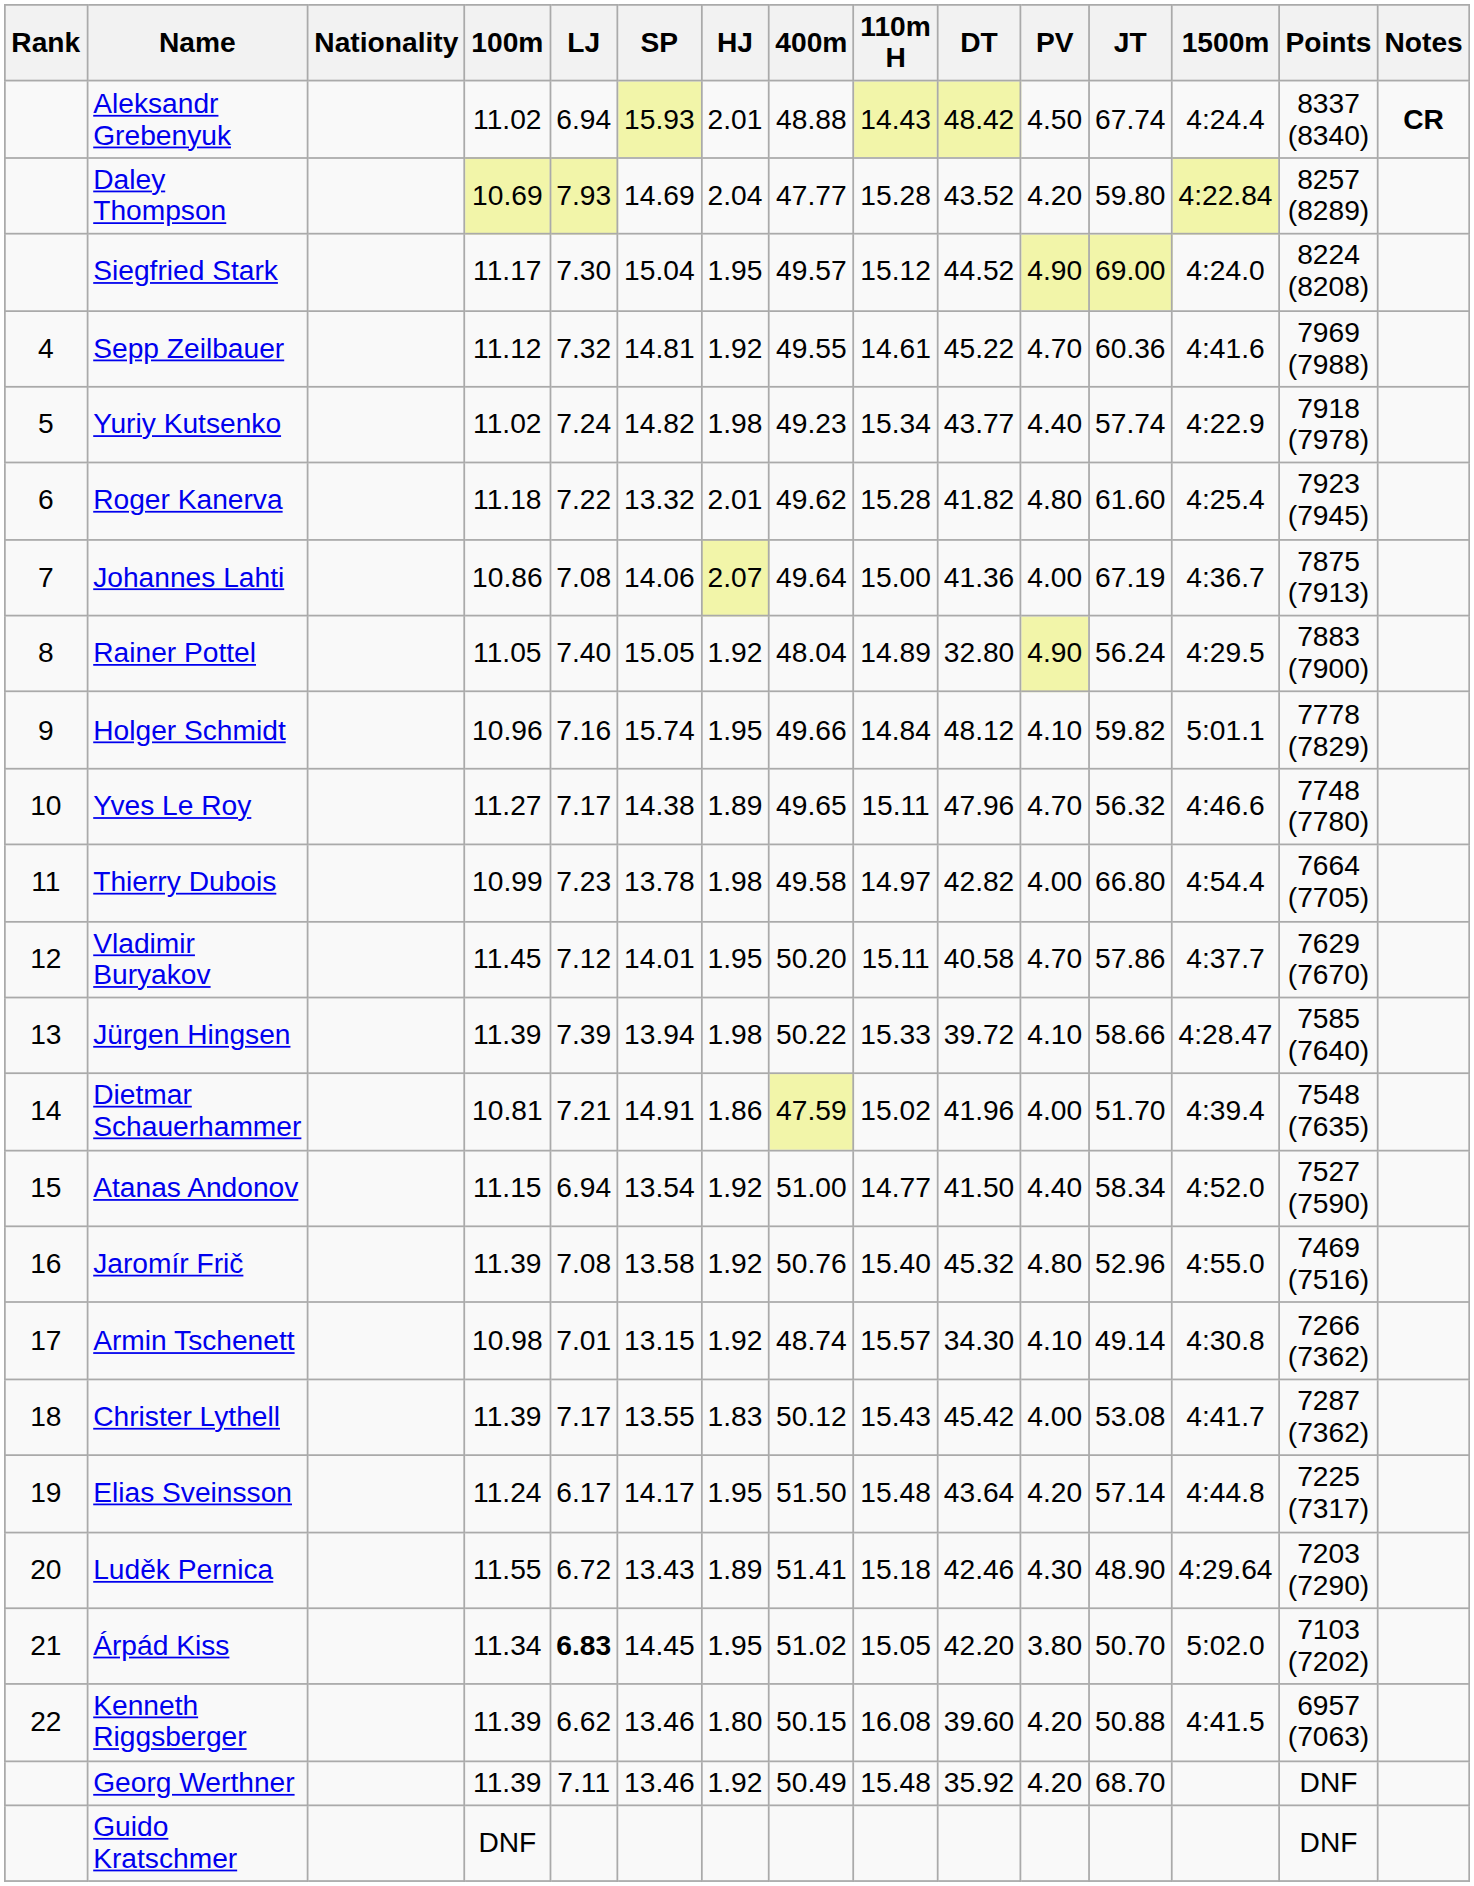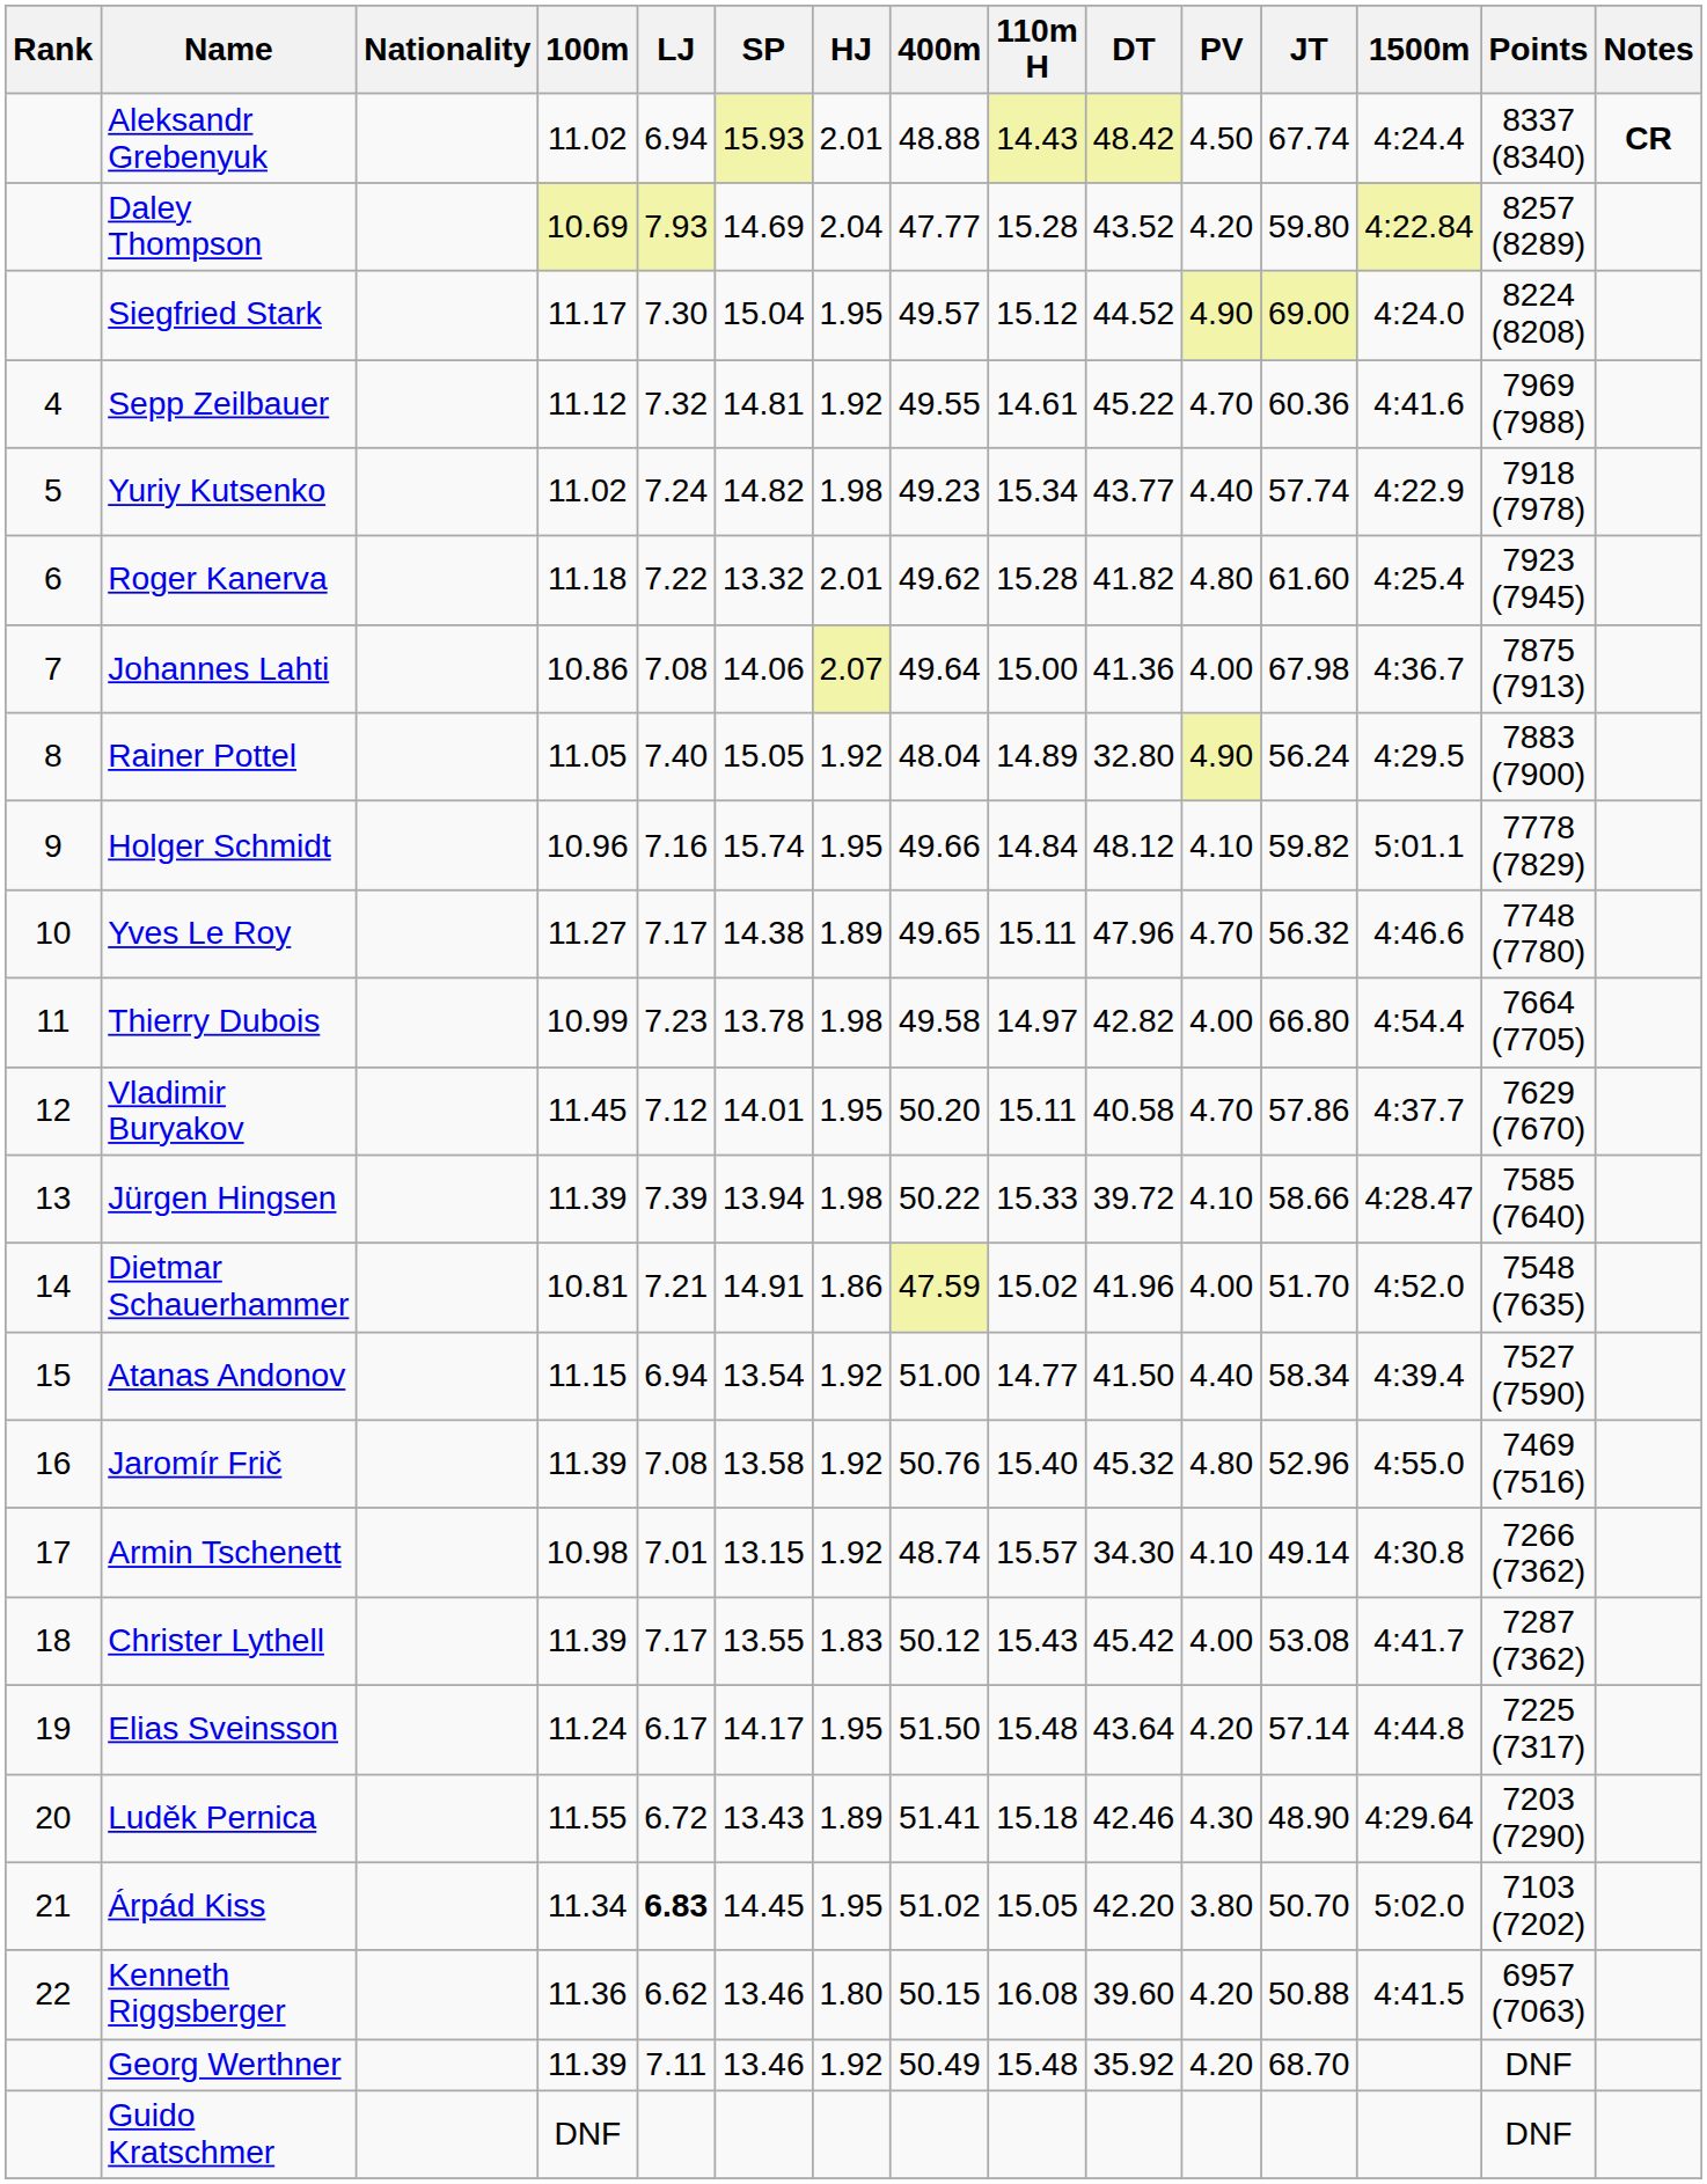Johannes Lahti | JT: 67.19 -> 67.98
Dietmar Schauerhammer | 1500m: 4:39.4 -> 4:52.0
Atanas Andonov | 1500m: 4:52.0 -> 4:39.4
Kenneth Riggsberger | 100m: 11.39 -> 11.36
